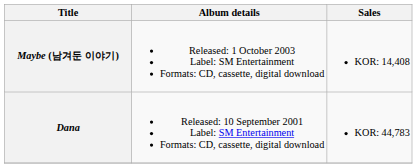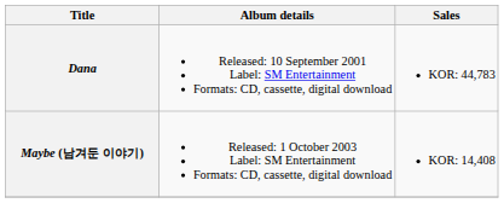rows swapped: Dana <-> Maybe (남겨둔 이야기)
